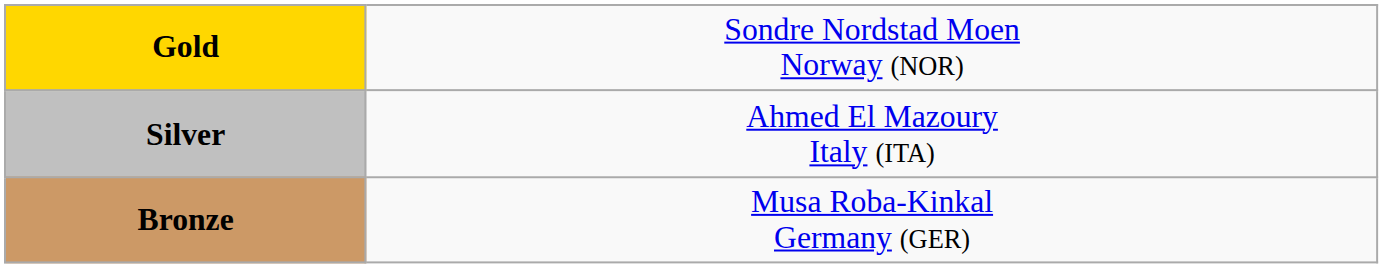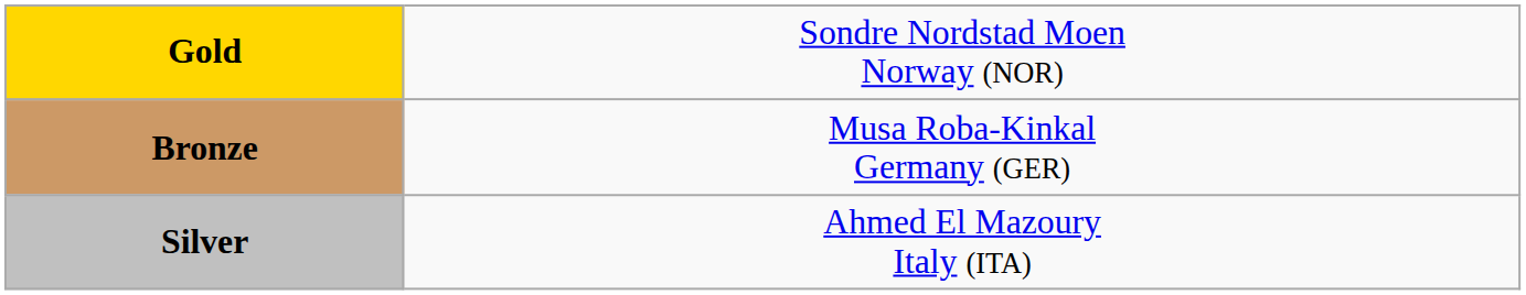rows swapped: Silver <-> Bronze
